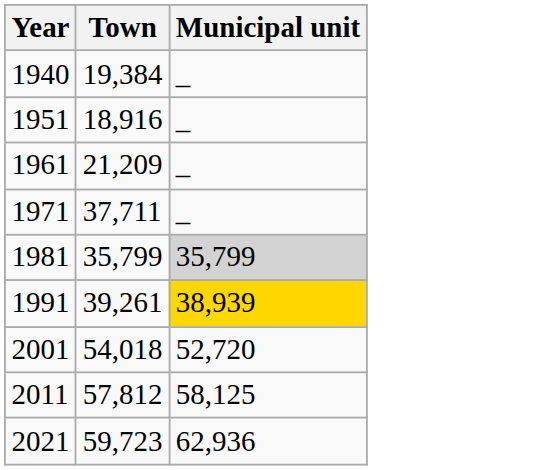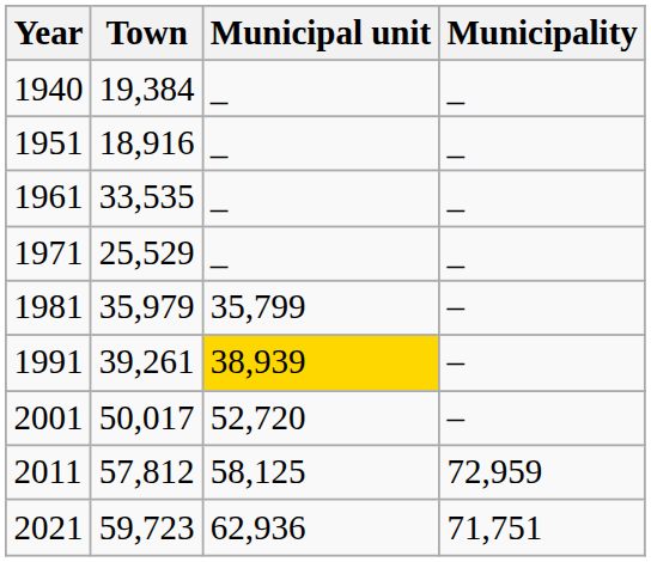+ column: Municipality | _ | _ | _ | _ | – | – | – | 72,959 | 71,751
1961 | Town: 21,209 -> 33,535
1971 | Town: 37,711 -> 25,529
1981 | Town: 35,799 -> 35,979
1981 | Municipal unit: lightgrey background -> no background
2001 | Town: 54,018 -> 50,017
